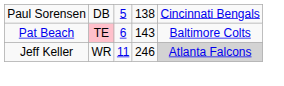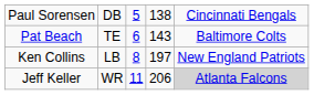Pat Beach | column 2: pink background -> no background
+ row: Ken Collins | LB | 8 | 197 | New England Patriots
Jeff Keller | column 4: 246 -> 206
